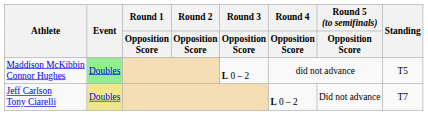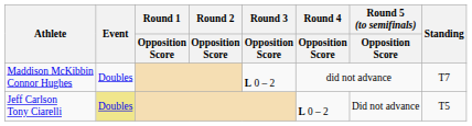Maddison McKibbin Connor Hughes | Event: lightgreen background -> no background
Maddison McKibbin Connor Hughes | Standing: T5 -> T7
Jeff Carlson Tony Ciarelli | Standing: T7 -> T5
